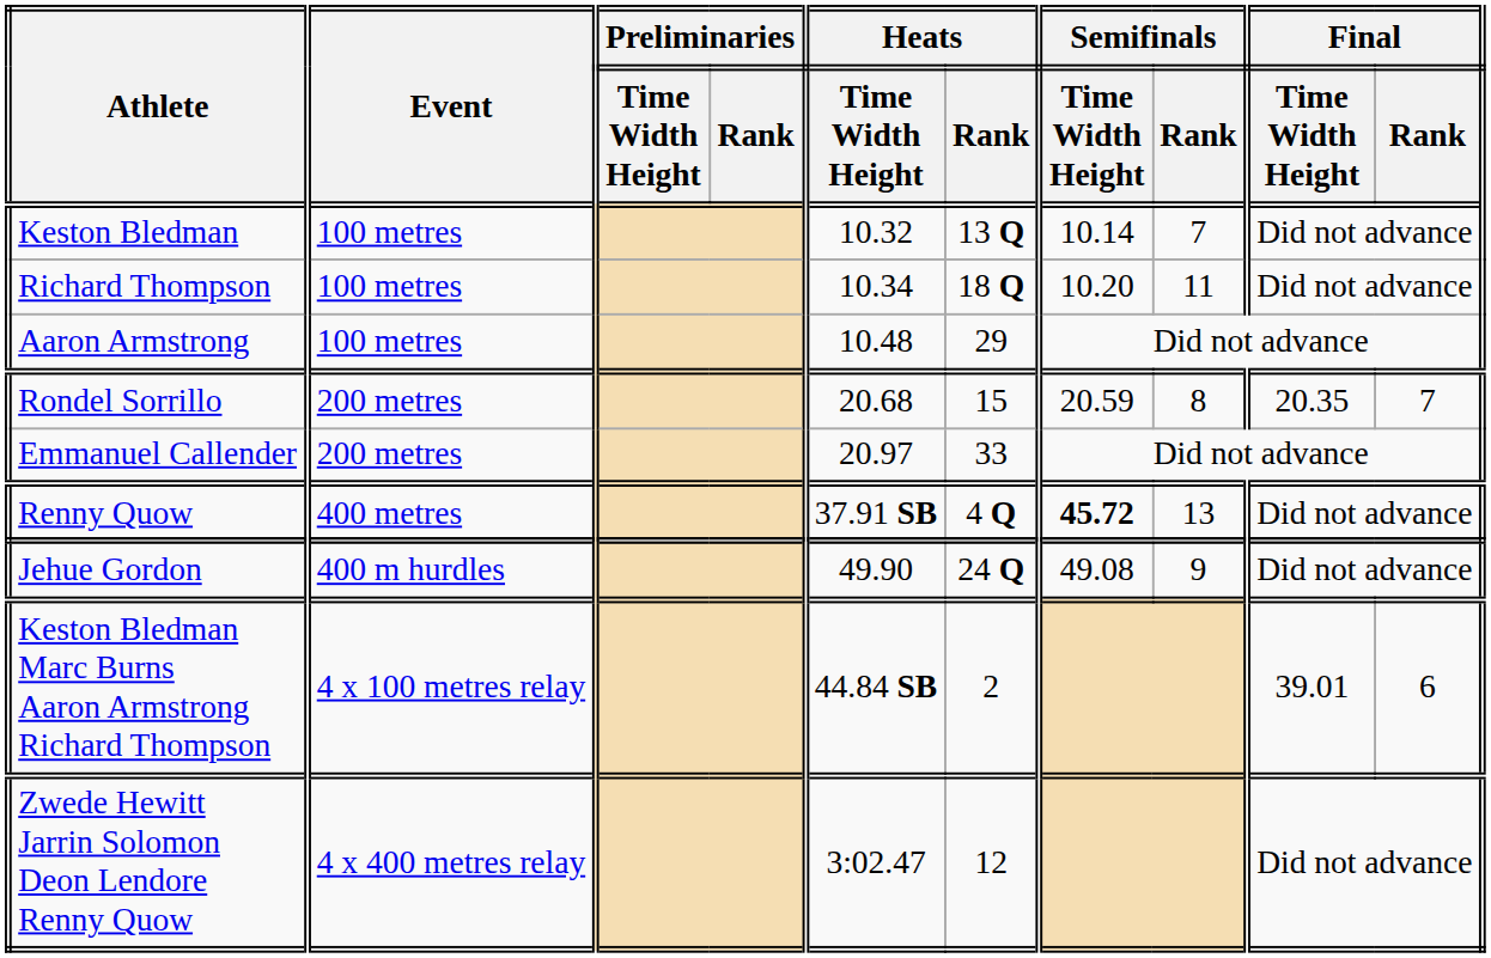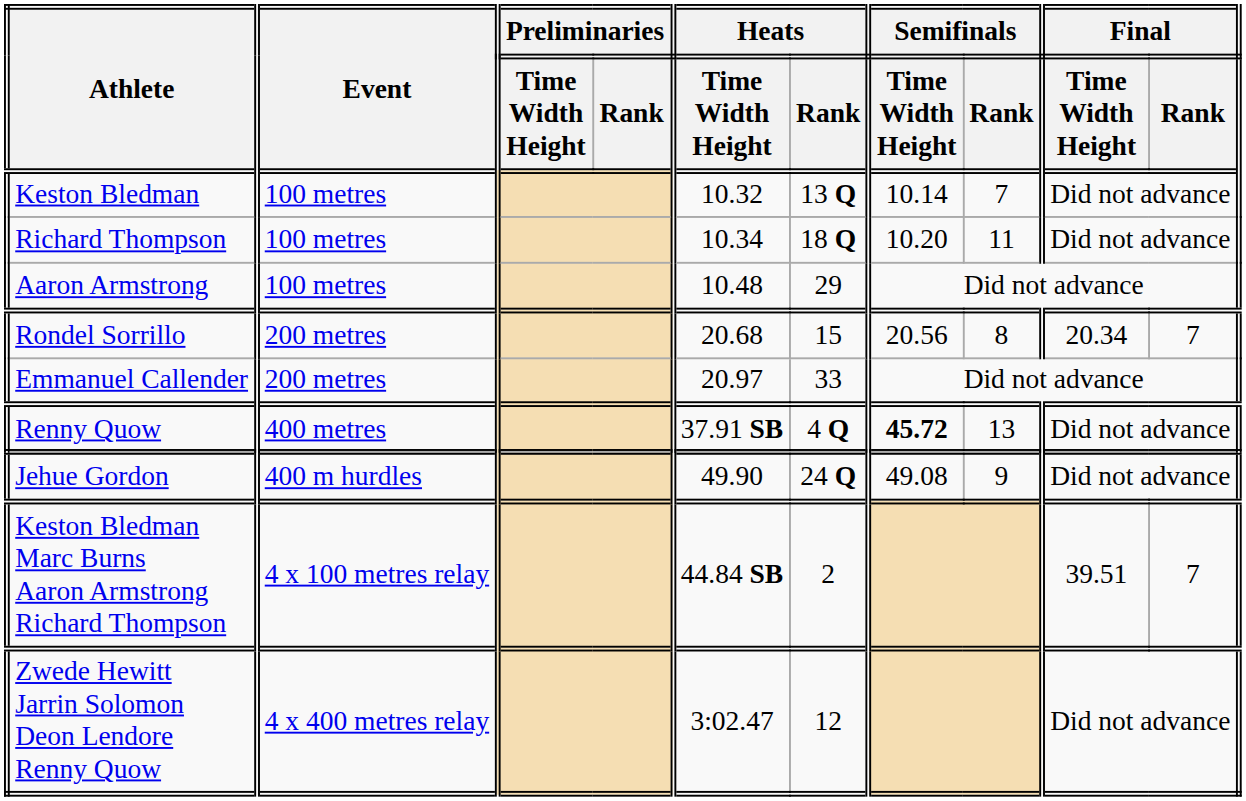Rondel Sorrillo | Semifinals / Time Width Height: 20.59 -> 20.56
Rondel Sorrillo | Final / Time Width Height: 20.35 -> 20.34
Keston Bledman Marc Burns Aaron Armstrong Richard Thompson | Final / Time Width Height: 39.01 -> 39.51
Keston Bledman Marc Burns Aaron Armstrong Richard Thompson | Final / Rank: 6 -> 7
